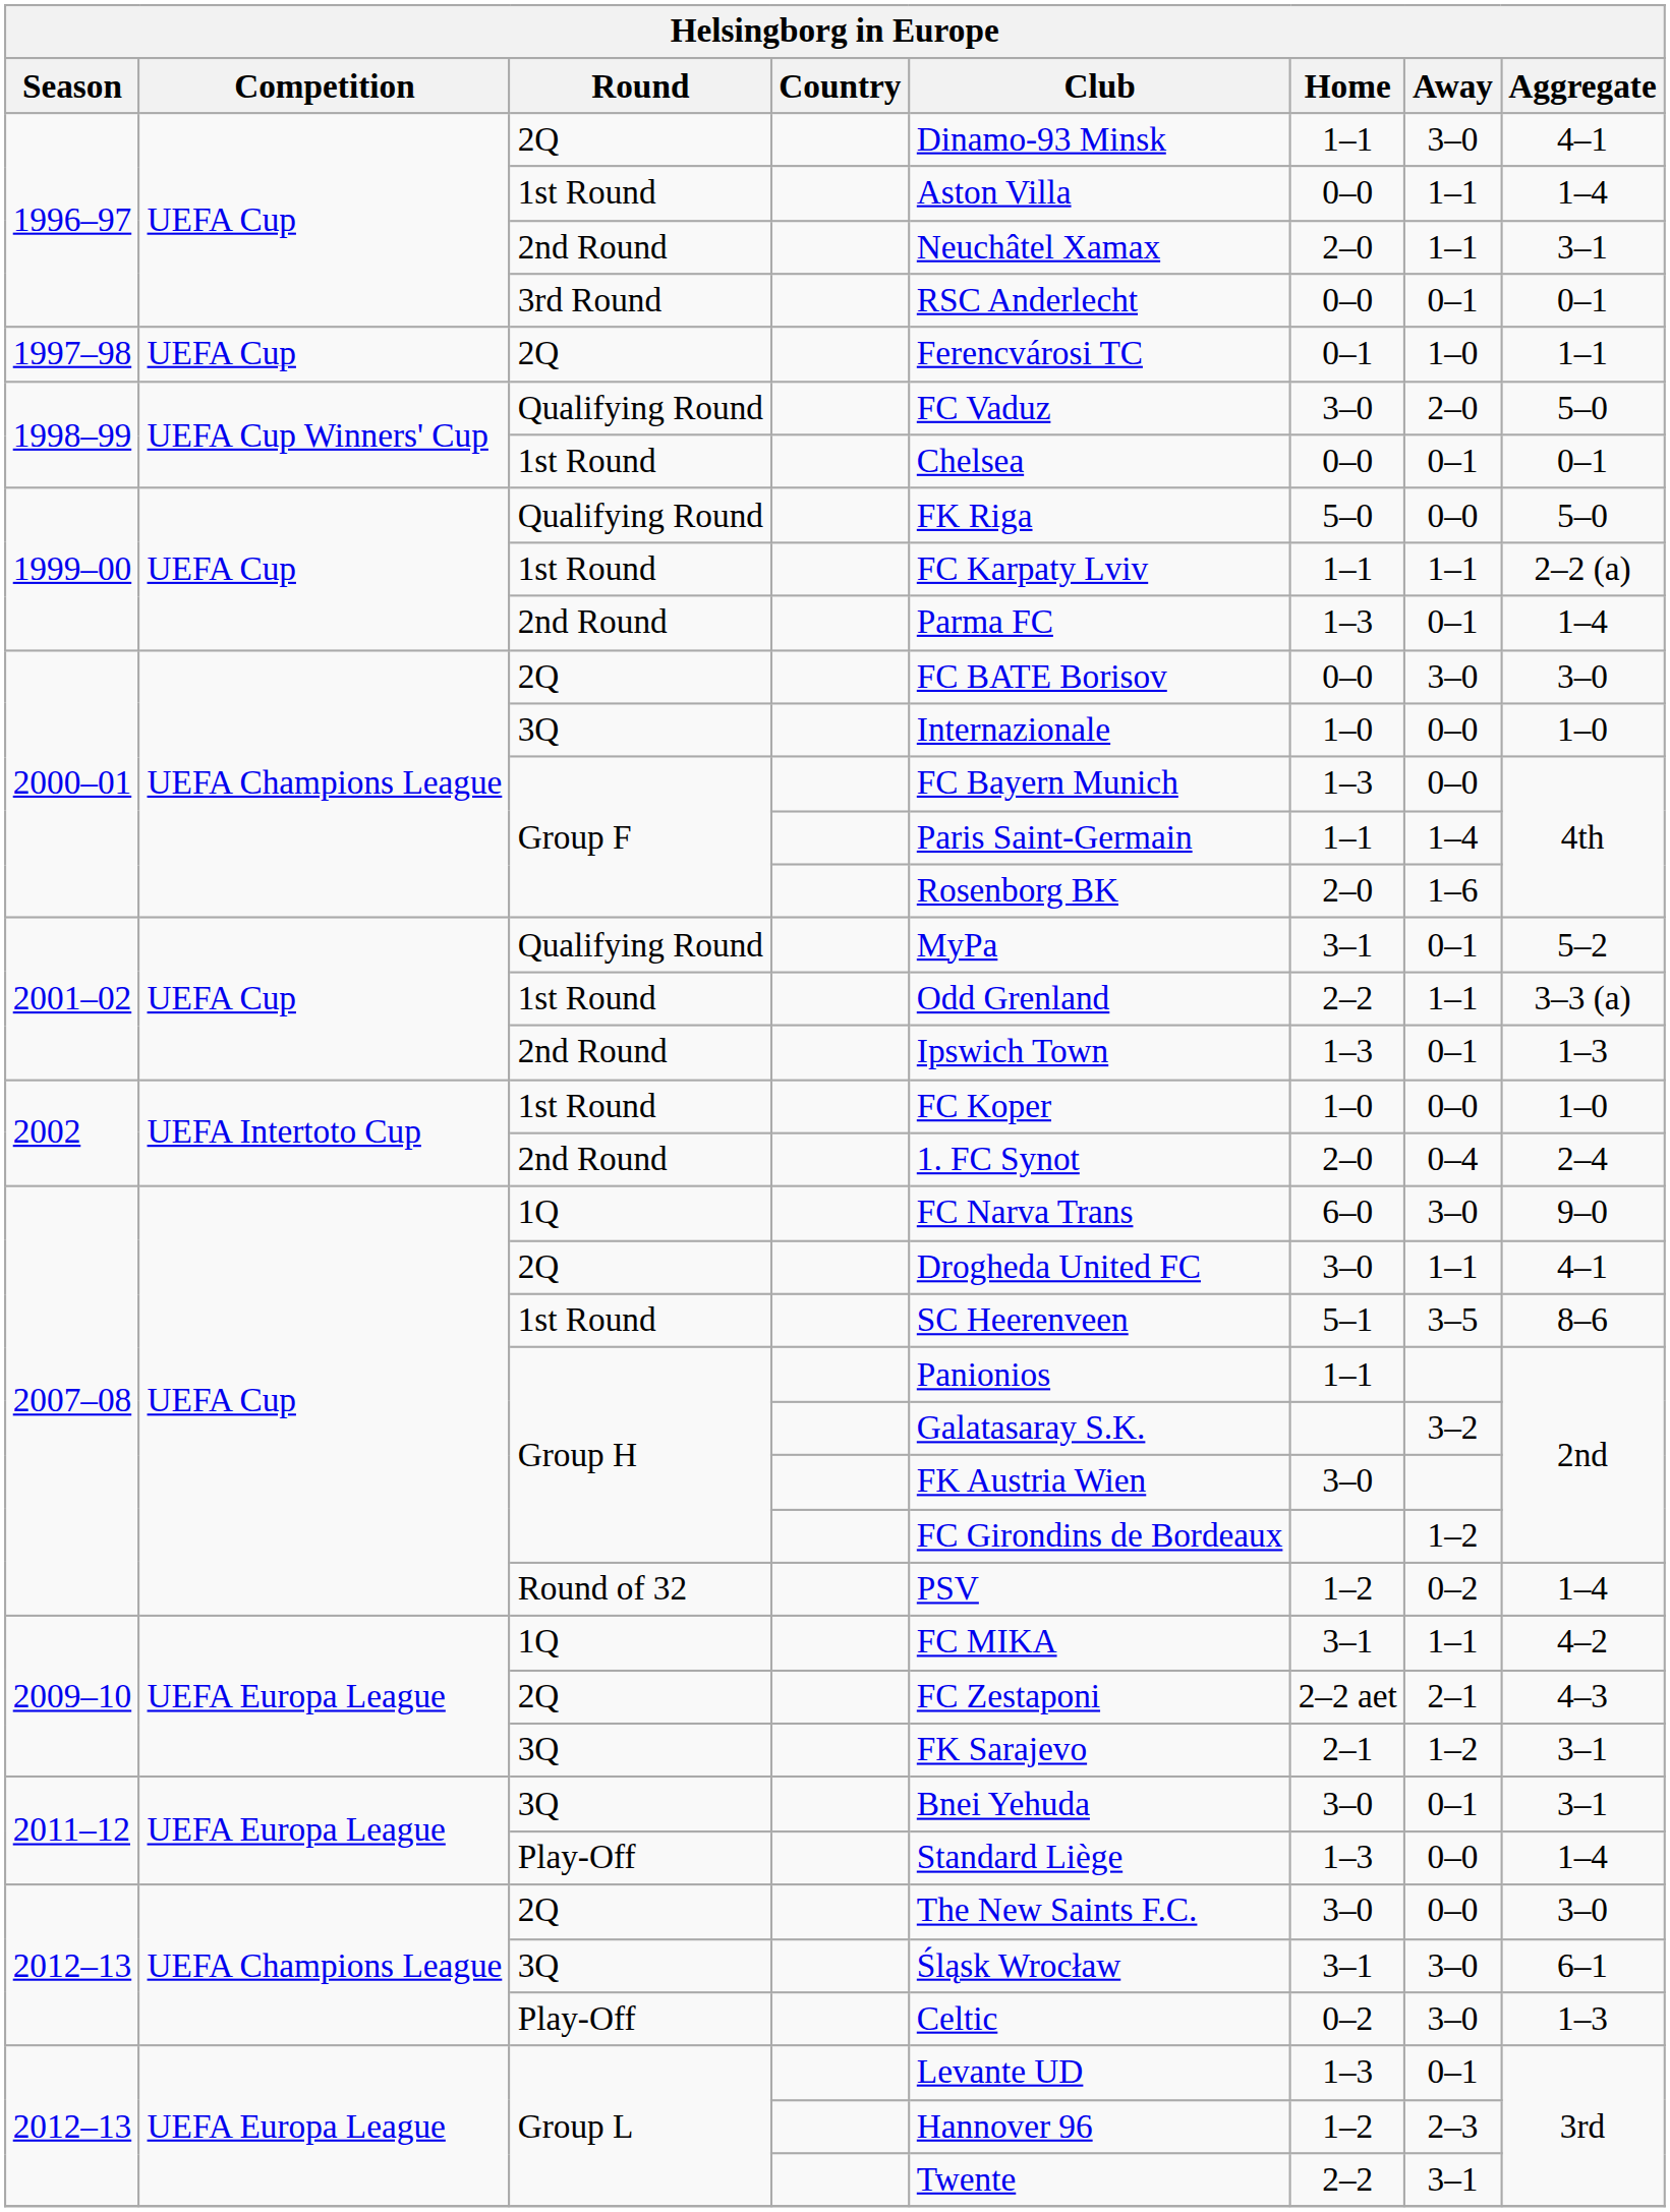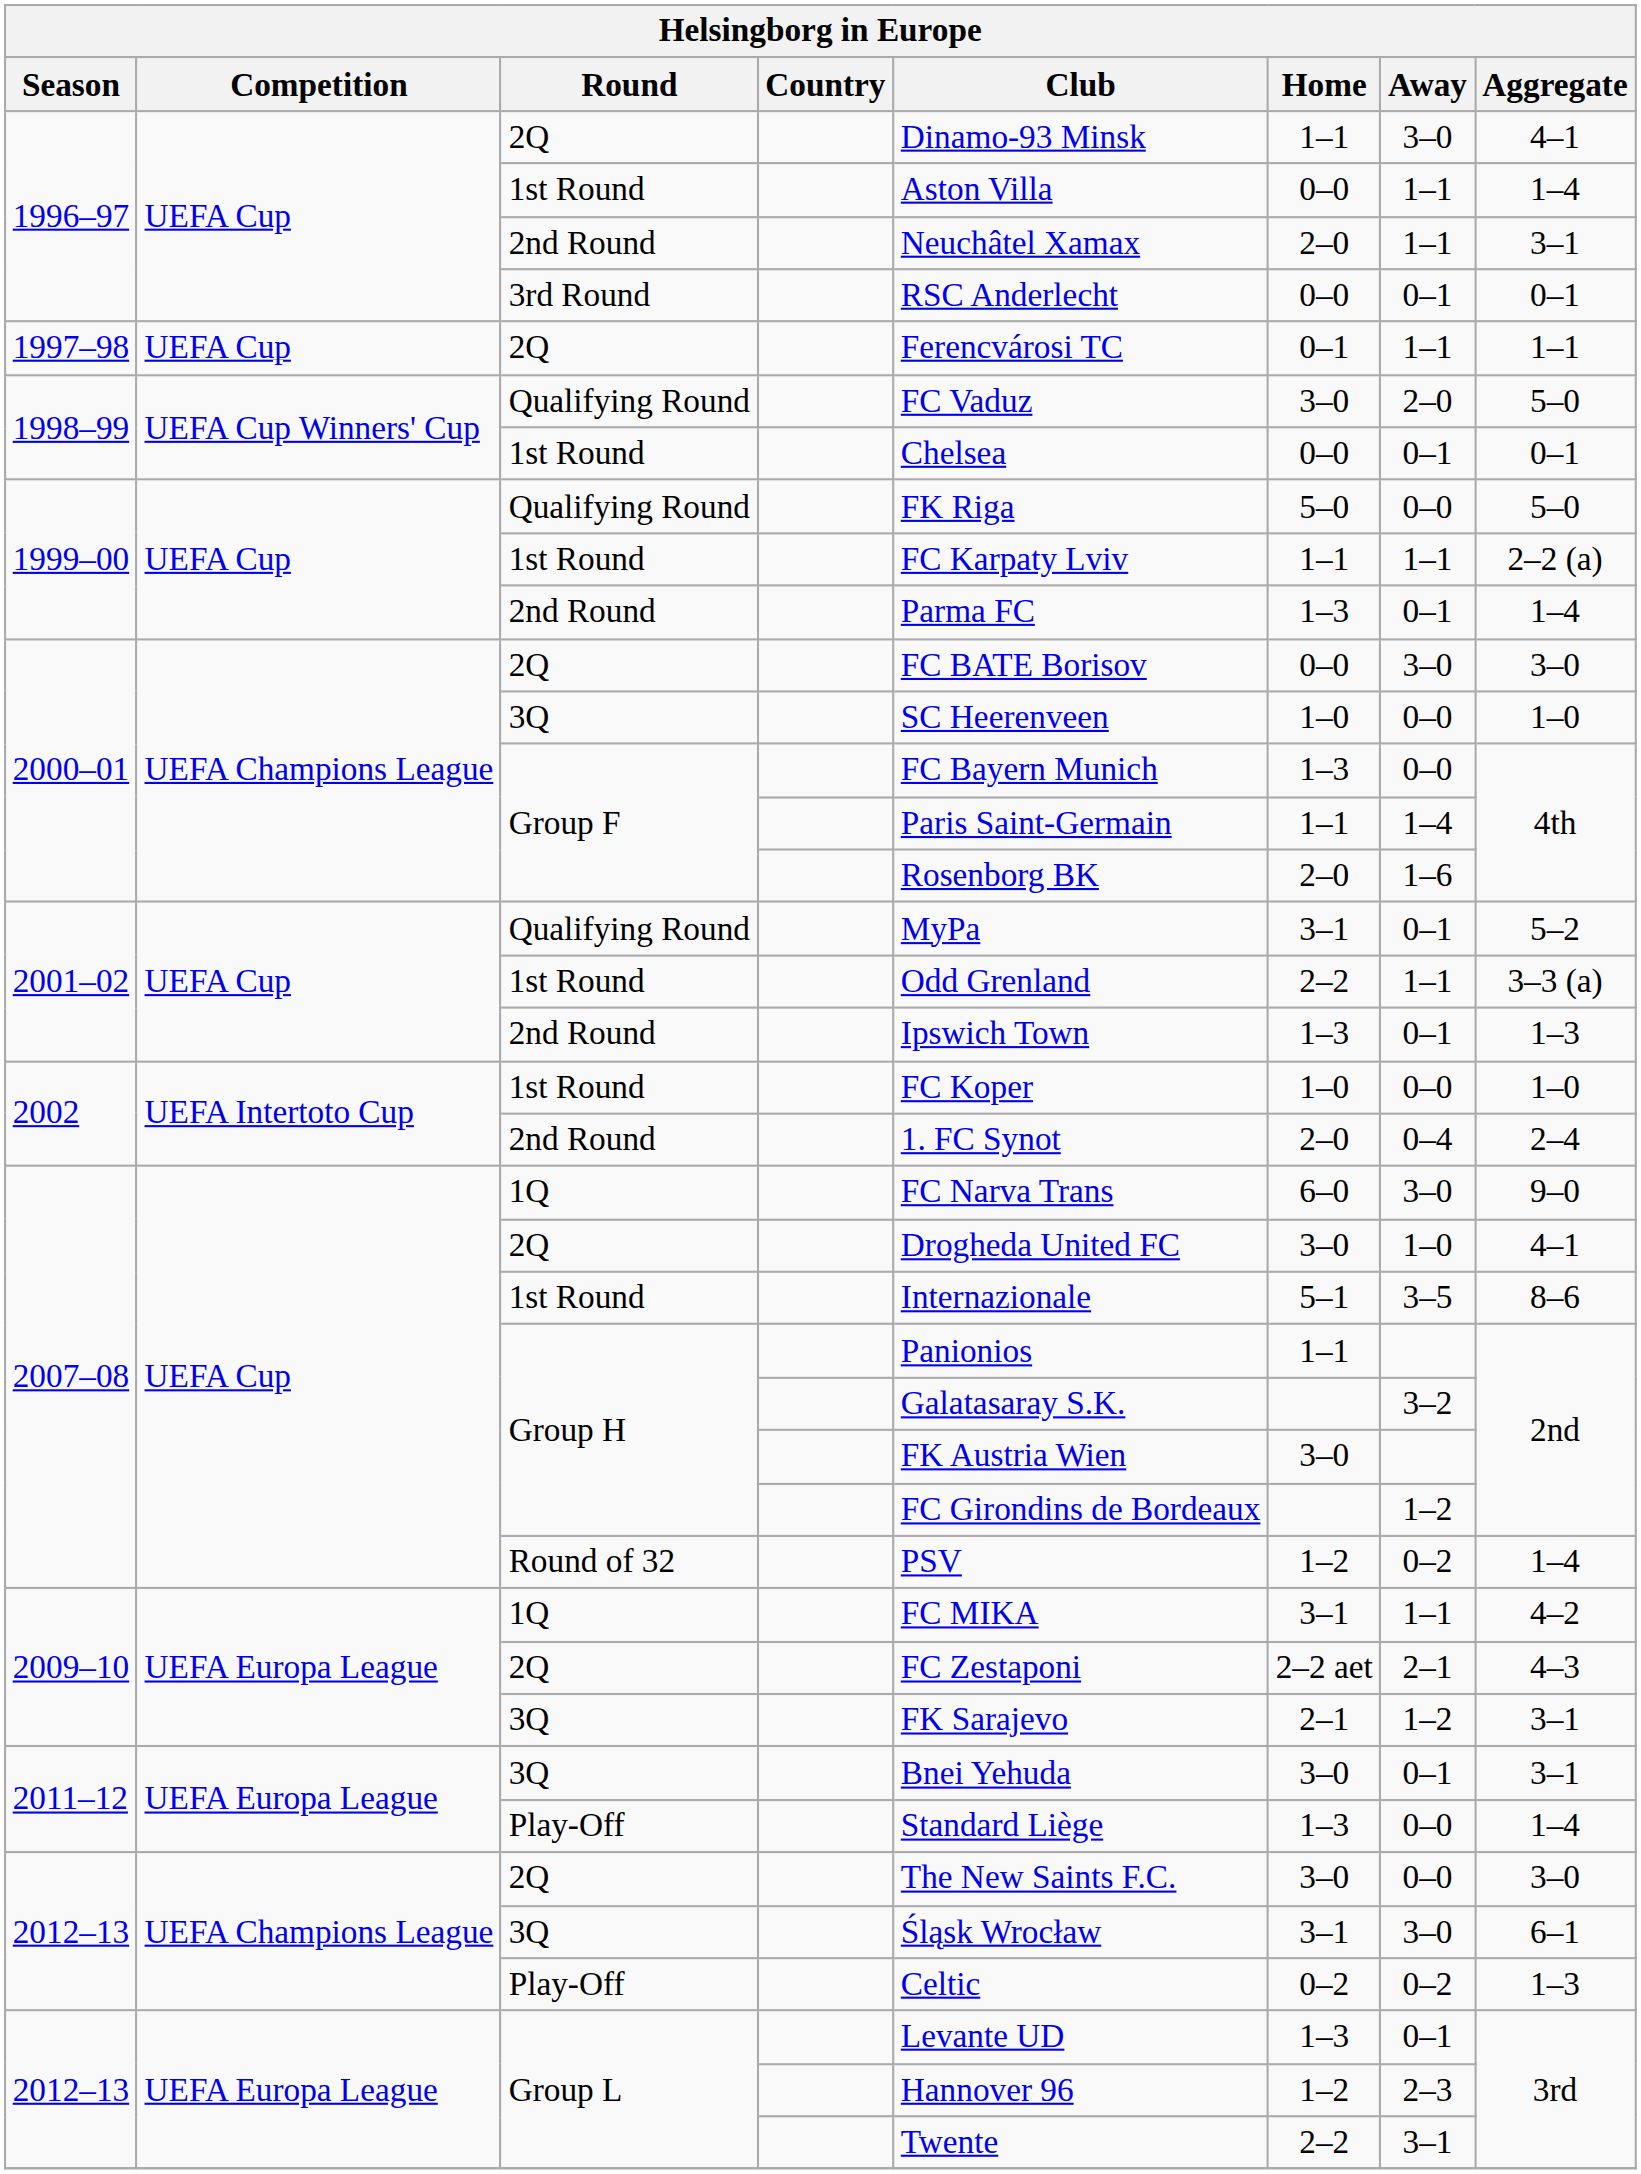1997–98 / 2Q | Away: 1–0 -> 1–1
2000–01 / 3Q | Club: Internazionale -> SC Heerenveen
2007–08 / 2Q | Away: 1–1 -> 1–0
2007–08 / 1st Round | Club: SC Heerenveen -> Internazionale
2012–13 / Play-Off | Away: 3–0 -> 0–2
